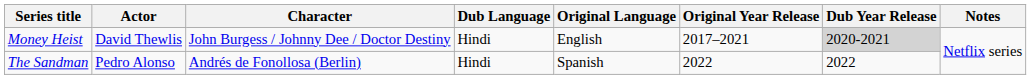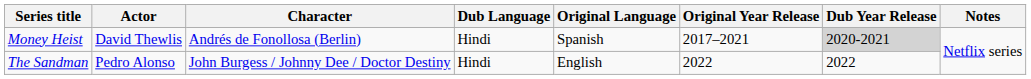Money Heist | Character: John Burgess / Johnny Dee / Doctor Destiny -> Andrés de Fonollosa (Berlin)
Money Heist | Original Language: English -> Spanish
The Sandman | Character: Andrés de Fonollosa (Berlin) -> John Burgess / Johnny Dee / Doctor Destiny
The Sandman | Original Language: Spanish -> English
